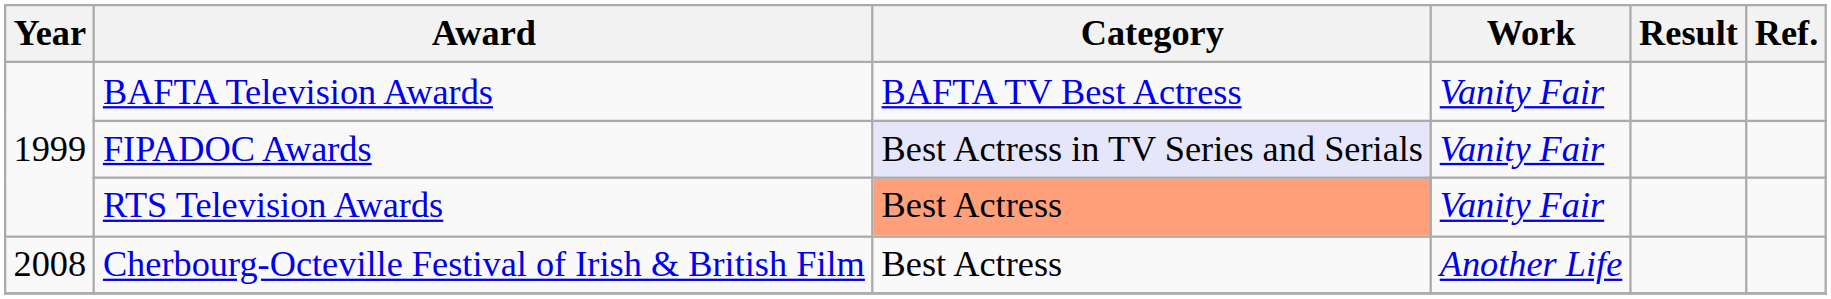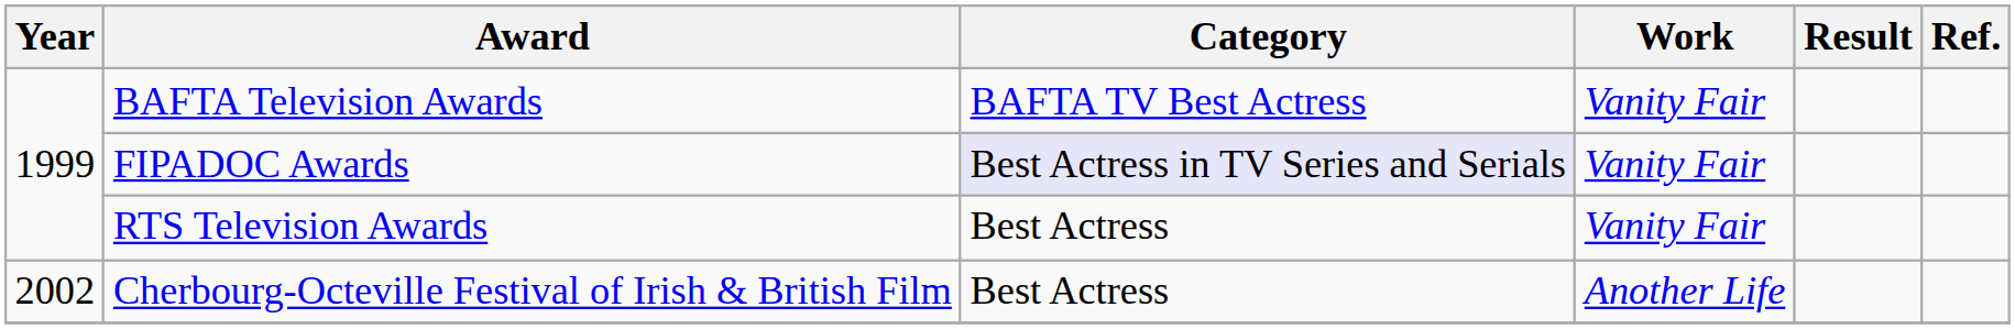RTS Television Awards | Category: lightsalmon background -> no background
Cherbourg-Octeville Festival of Irish & British Film | Year: 2008 -> 2002
